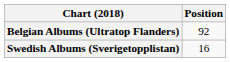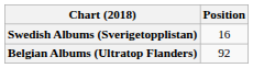rows swapped: Belgian Albums (Ultratop Flanders) <-> Swedish Albums (Sverigetopplistan)
